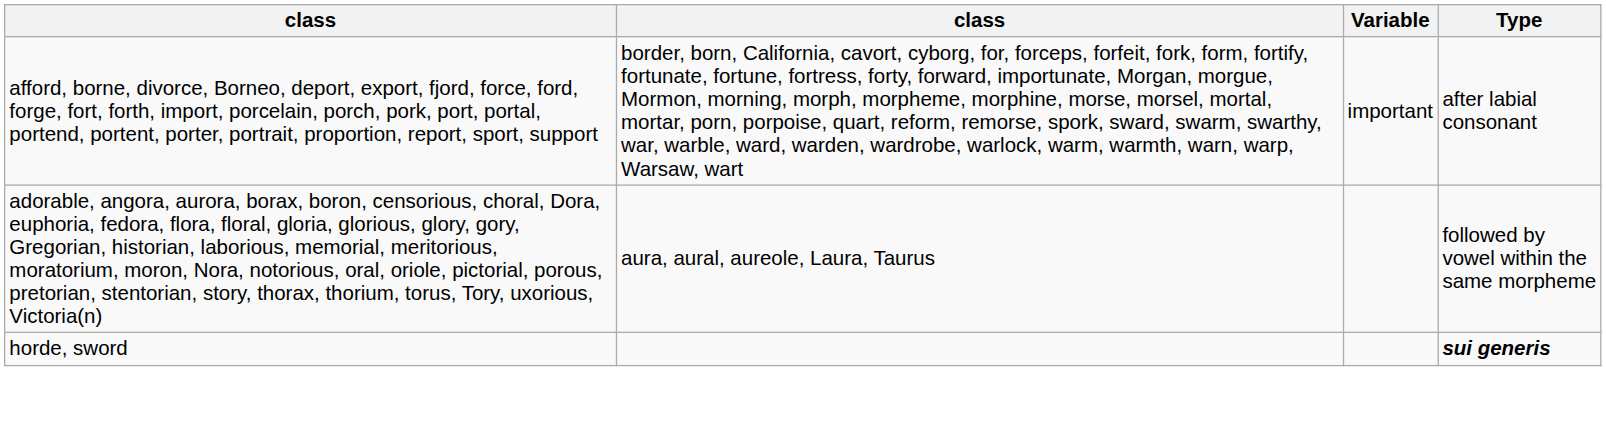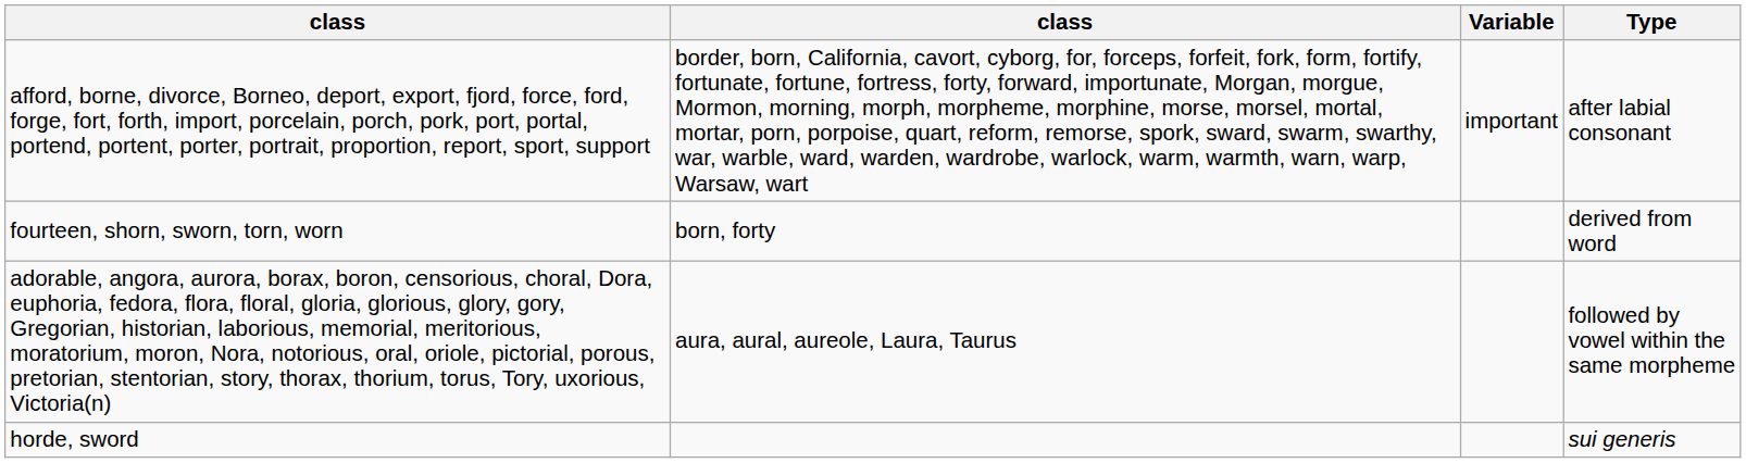+ row: fourteen, shorn, sworn, torn, worn | born, forty | derived from word
horde, sword | Type: bold -> normal
